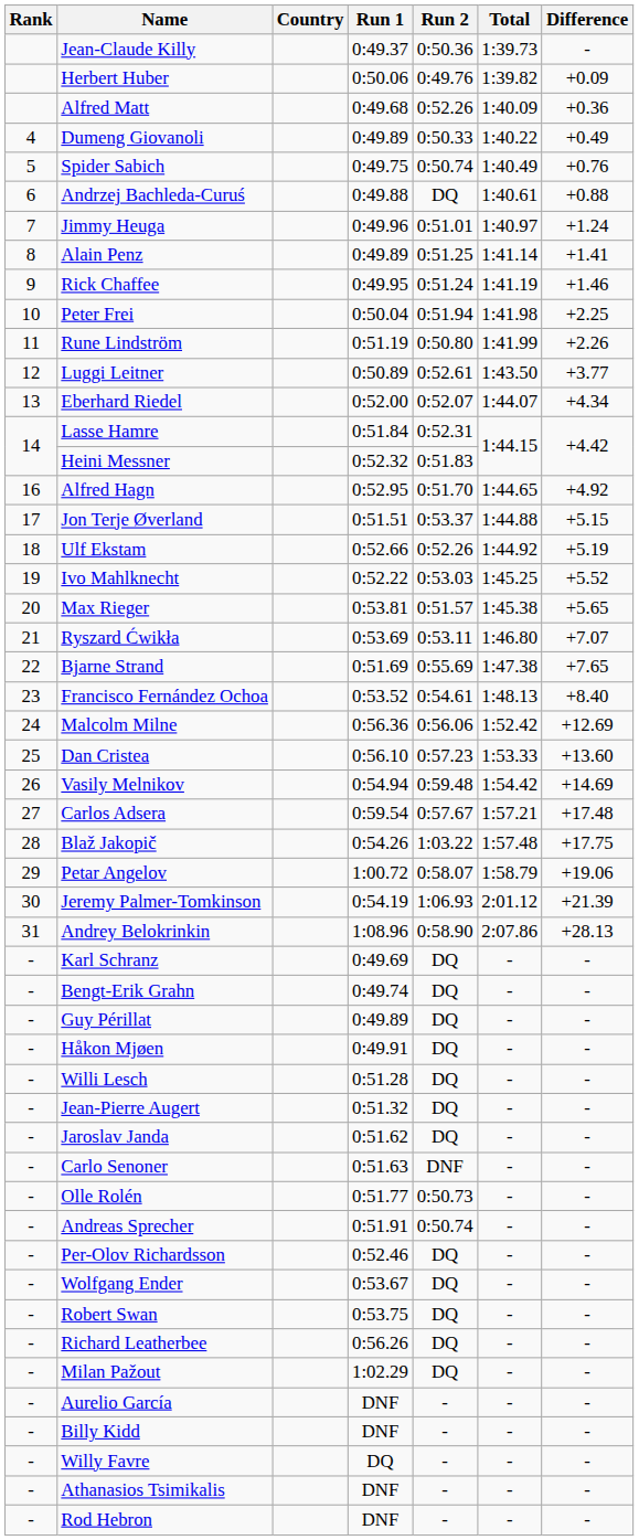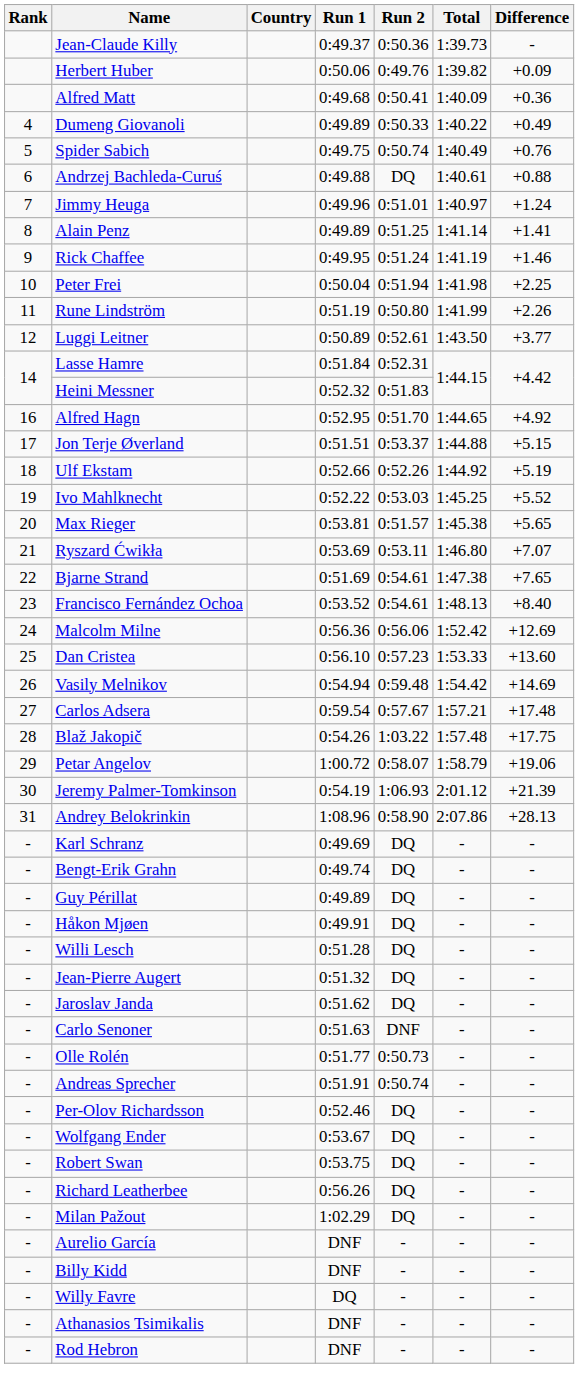Alfred Matt | Run 2: 0:52.26 -> 0:50.41
- row: 13 | Eberhard Riedel | 0:52.00 | 0:52.07 | 1:44.07 | +4.34
Bjarne Strand | Run 2: 0:55.69 -> 0:54.61
